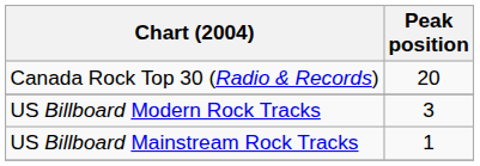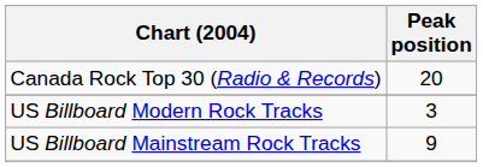US Billboard Mainstream Rock Tracks | Peak position: 1 -> 9
